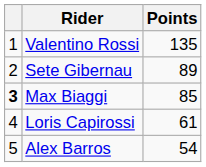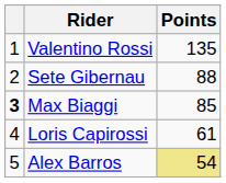Sete Gibernau | Points: 89 -> 88
Alex Barros | Points: no background -> khaki background
